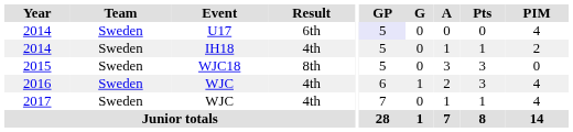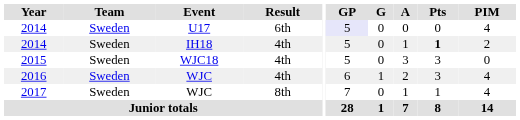2014 / IH18 | Pts: normal -> bold
2015 | Result: 8th -> 4th
2017 | Result: 4th -> 8th
